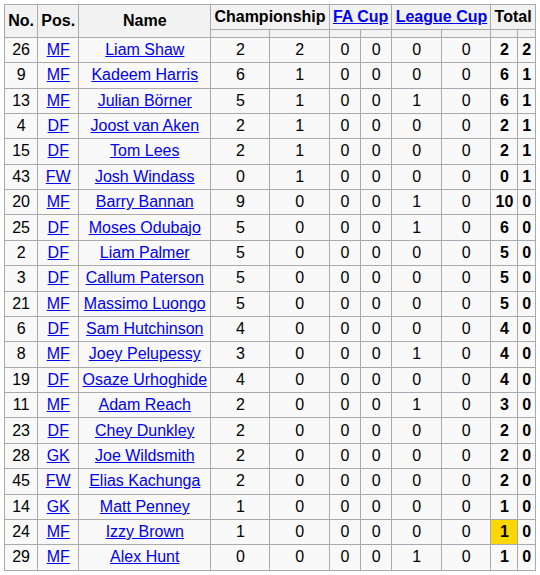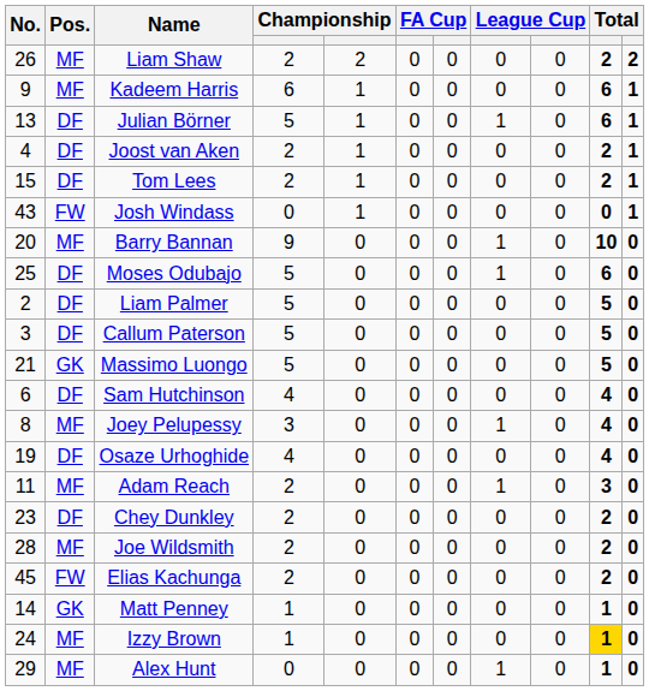Julian Börner | Pos.: MF -> DF
Massimo Luongo | Pos.: MF -> GK
Joe Wildsmith | Pos.: GK -> MF
